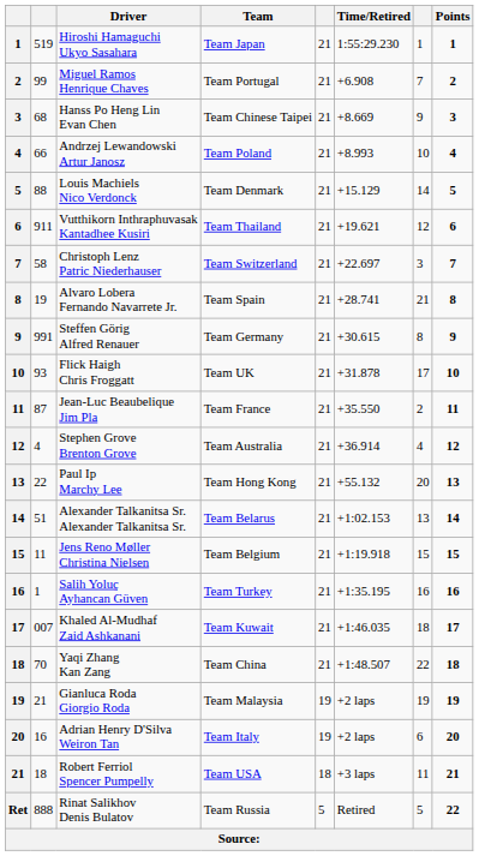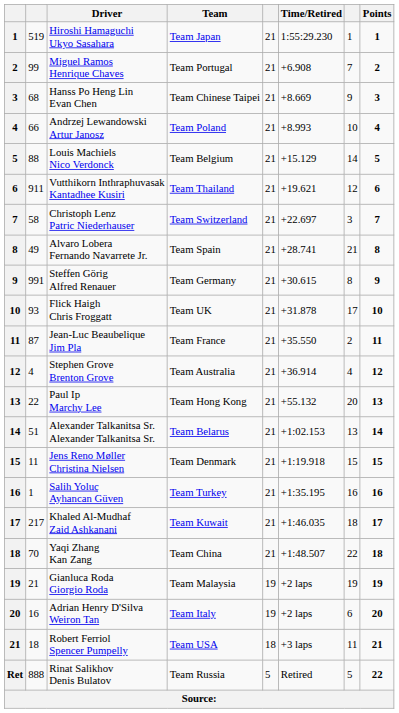Louis Machiels Nico Verdonck | Team: Team Denmark -> Team Belgium
Alvaro Lobera Fernando Navarrete Jr. | column 2: 19 -> 49
Jens Reno Møller Christina Nielsen | Team: Team Belgium -> Team Denmark
Khaled Al-Mudhaf Zaid Ashkanani | column 2: 007 -> 217
